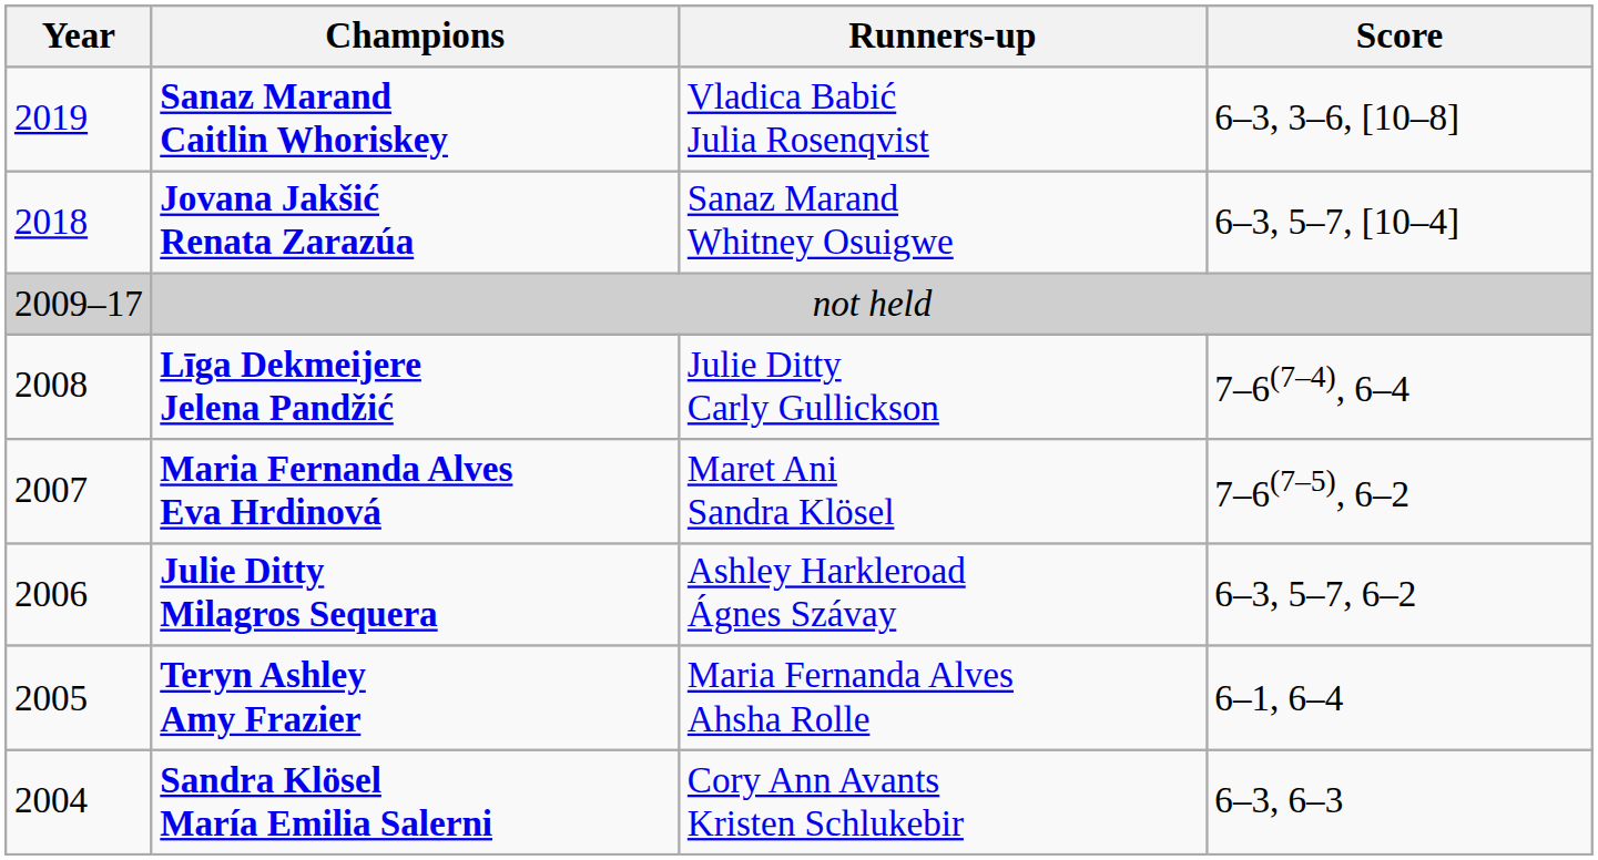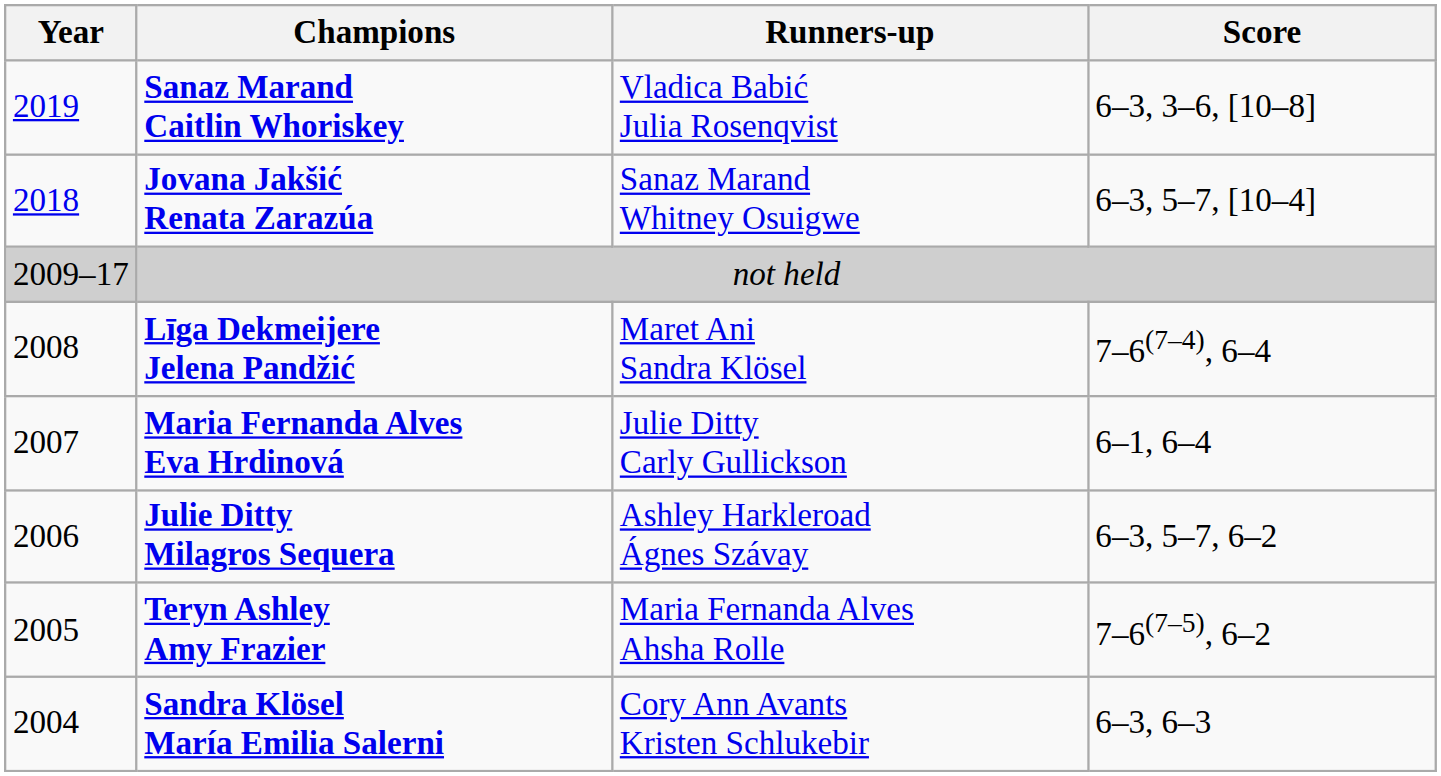Līga Dekmeijere Jelena Pandžić | Runners-up: Julie Ditty Carly Gullickson -> Maret Ani Sandra Klösel
Maria Fernanda Alves Eva Hrdinová | Runners-up: Maret Ani Sandra Klösel -> Julie Ditty Carly Gullickson
Maria Fernanda Alves Eva Hrdinová | Score: 7–6(7–5), 6–2 -> 6–1, 6–4
Teryn Ashley Amy Frazier | Score: 6–1, 6–4 -> 7–6(7–5), 6–2
